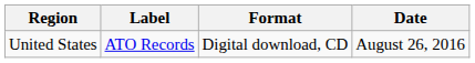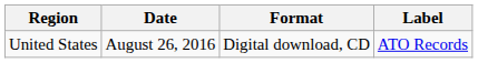columns swapped: Date <-> Label
